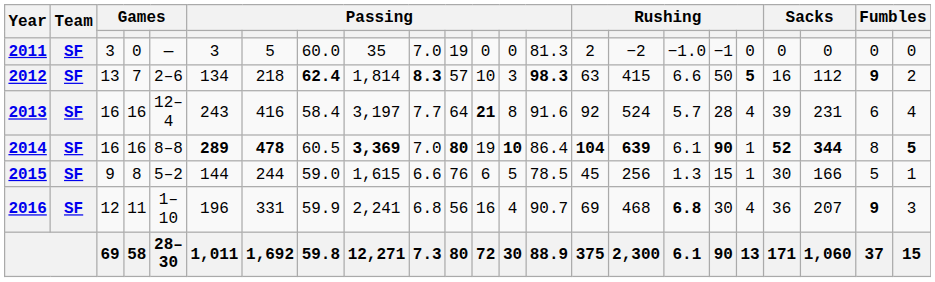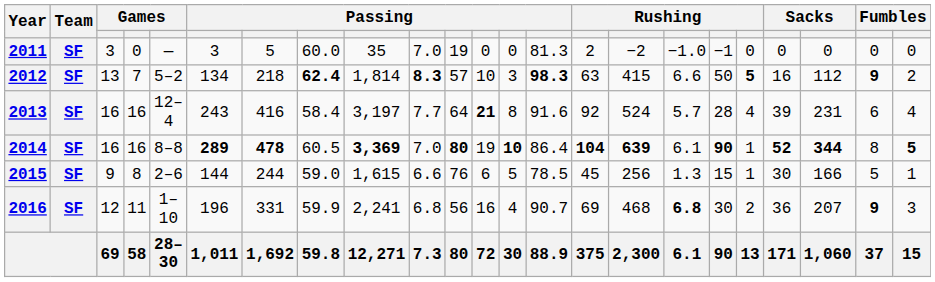2012 | column 5: 2–6 -> 5–2
2015 | column 5: 5–2 -> 2–6
2016 | column 19: 4 -> 2
